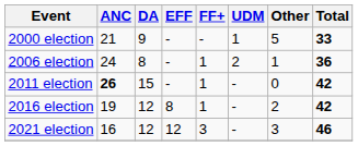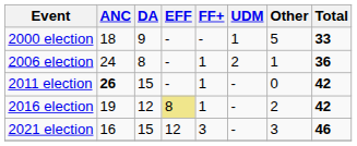2000 election | ANC: 21 -> 18
2016 election | EFF: no background -> khaki background
2021 election | DA: 12 -> 15
